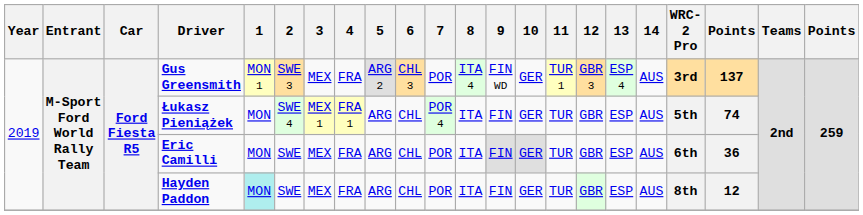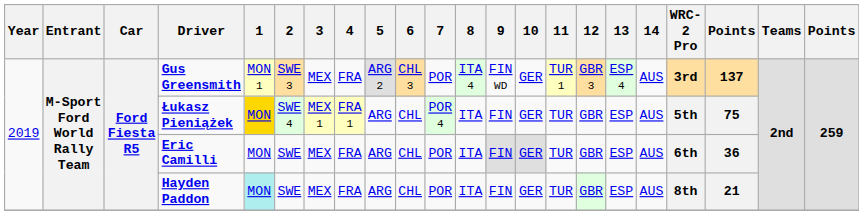Łukasz Pieniążek | 1: no background -> gold background
Łukasz Pieniążek | column 20: 74 -> 75
Hayden Paddon | column 20: 12 -> 21
